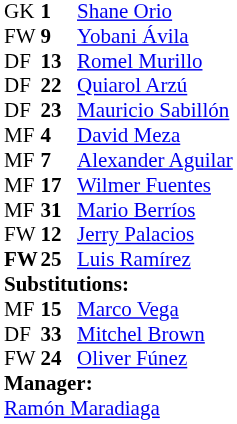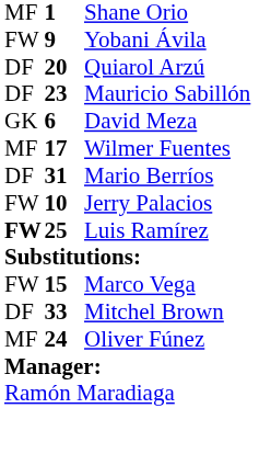Shane Orio | column 1: GK -> MF
- row: DF | 13 | Romel Murillo
Quiarol Arzú | column 2: 22 -> 20
David Meza | column 1: MF -> GK
David Meza | column 2: 4 -> 6
- row: MF | 7 | Alexander Aguilar
Mario Berríos | column 1: MF -> DF
Jerry Palacios | column 2: 12 -> 10
Marco Vega | column 1: MF -> FW
Oliver Fúnez | column 1: FW -> MF
